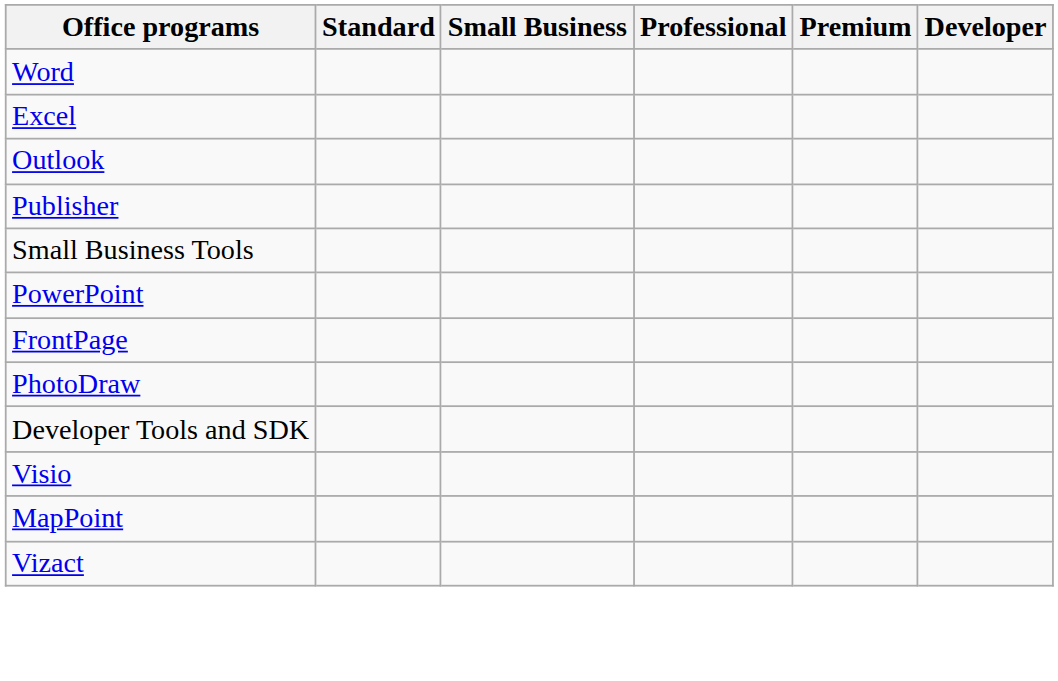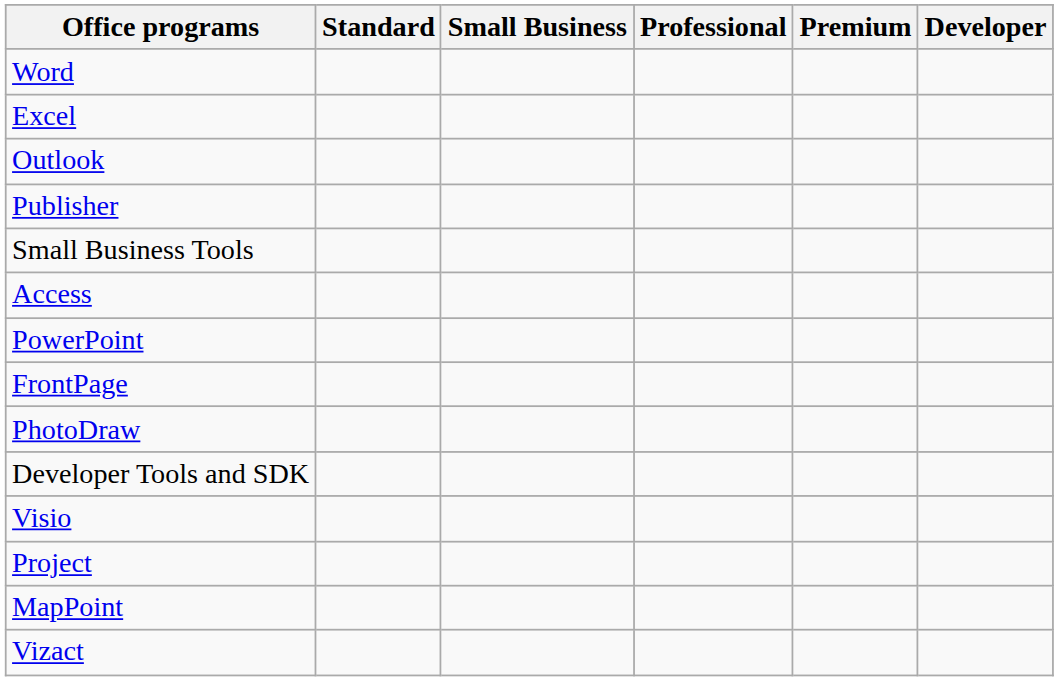+ row: Access
+ row: Project
